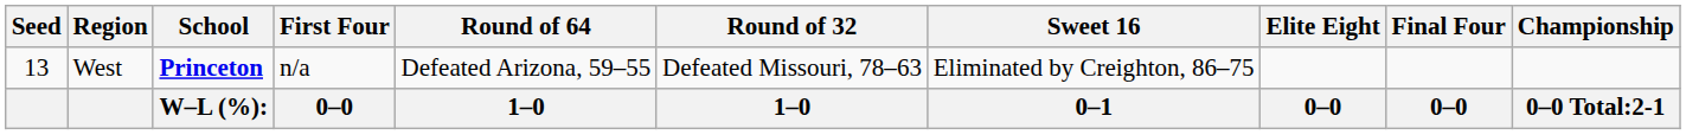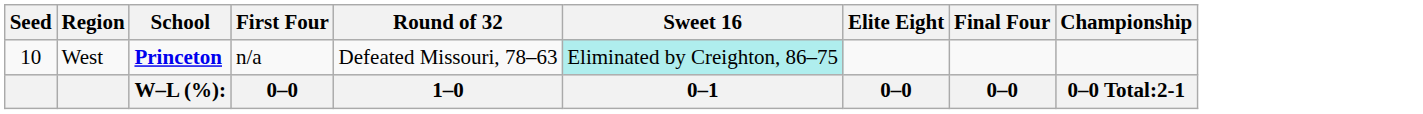- column: Round of 64 | Defeated Arizona, 59–55 | 1–0
West | Seed: 13 -> 10
West | Sweet 16: no background -> paleturquoise background
